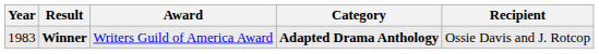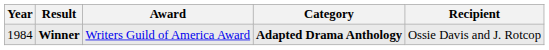Winner | Year: 1983 -> 1984
